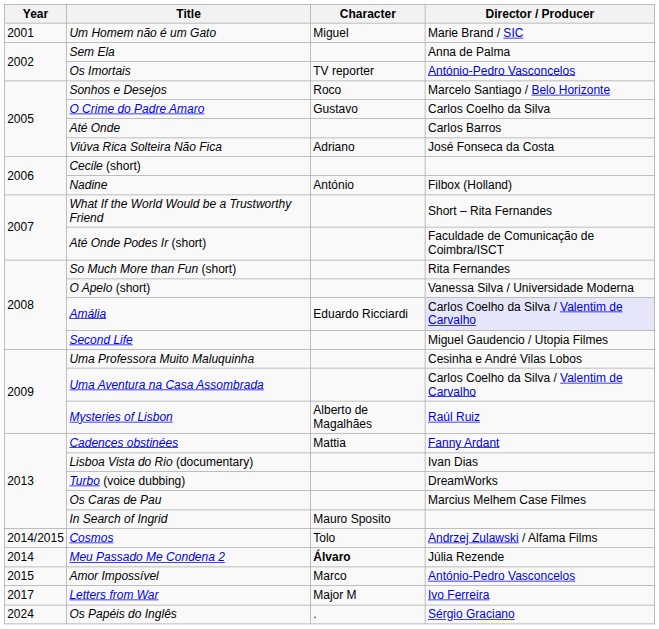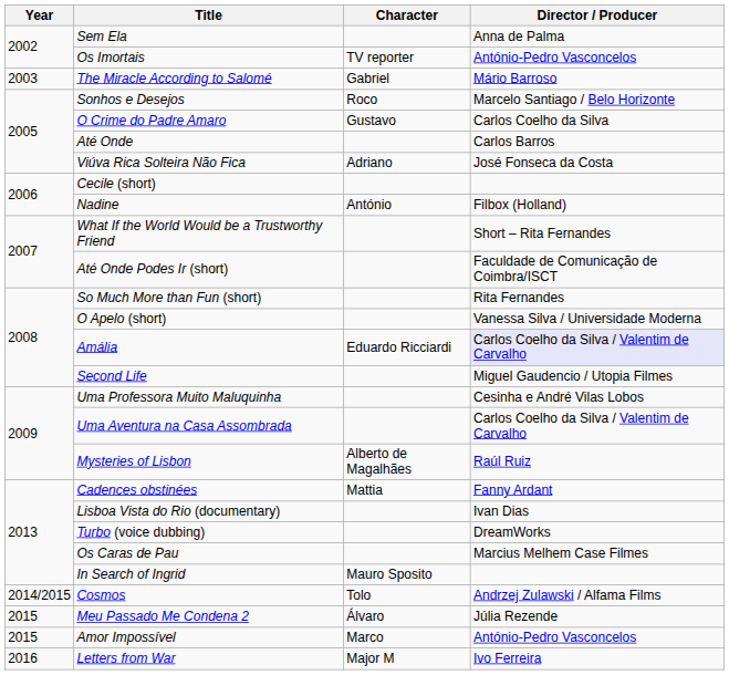- row: 2001 | Um Homem não é um Gato | Miguel | Marie Brand / SIC
+ row: 2003 | The Miracle According to Salomé | Gabriel | Mário Barroso
Meu Passado Me Condena 2 | Year: 2014 -> 2015
Meu Passado Me Condena 2 | Character: bold -> normal
Letters from War | Year: 2017 -> 2016
- row: 2024 | Os Papéis do Inglês | . | Sérgio Graciano
